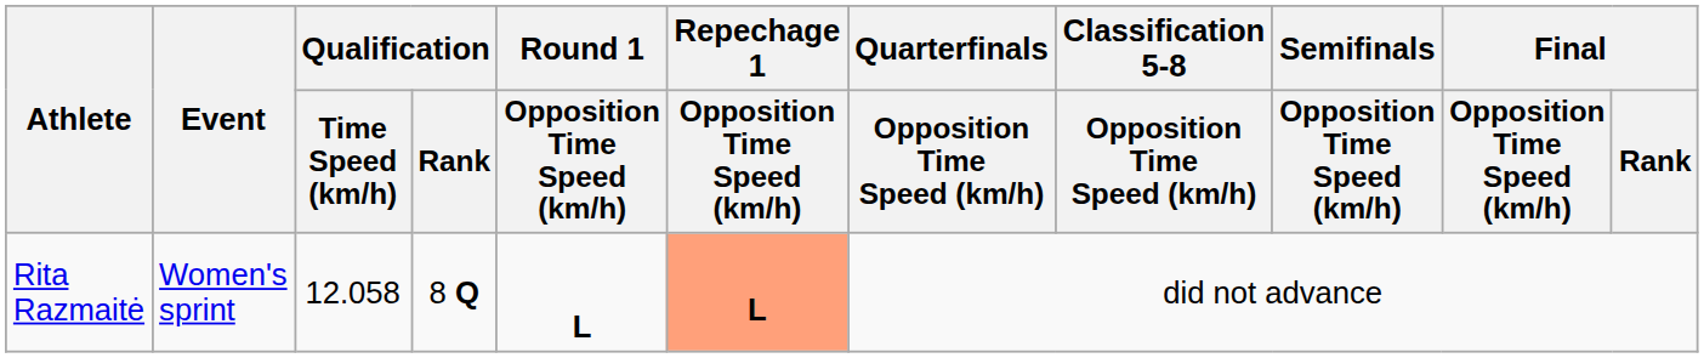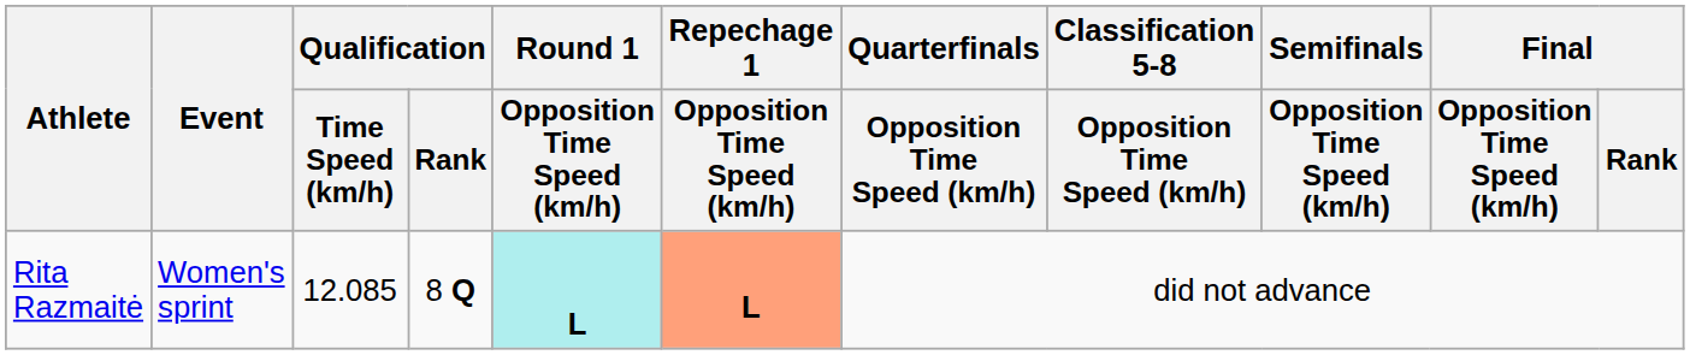Rita Razmaitė | Qualification / Time Speed (km/h): 12.058 -> 12.085
Rita Razmaitė | Round 1 / Opposition Time Speed (km/h): no background -> paleturquoise background
